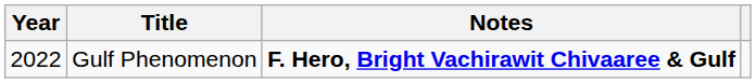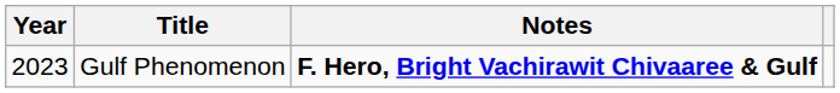Gulf Phenomenon | Year: 2022 -> 2023
